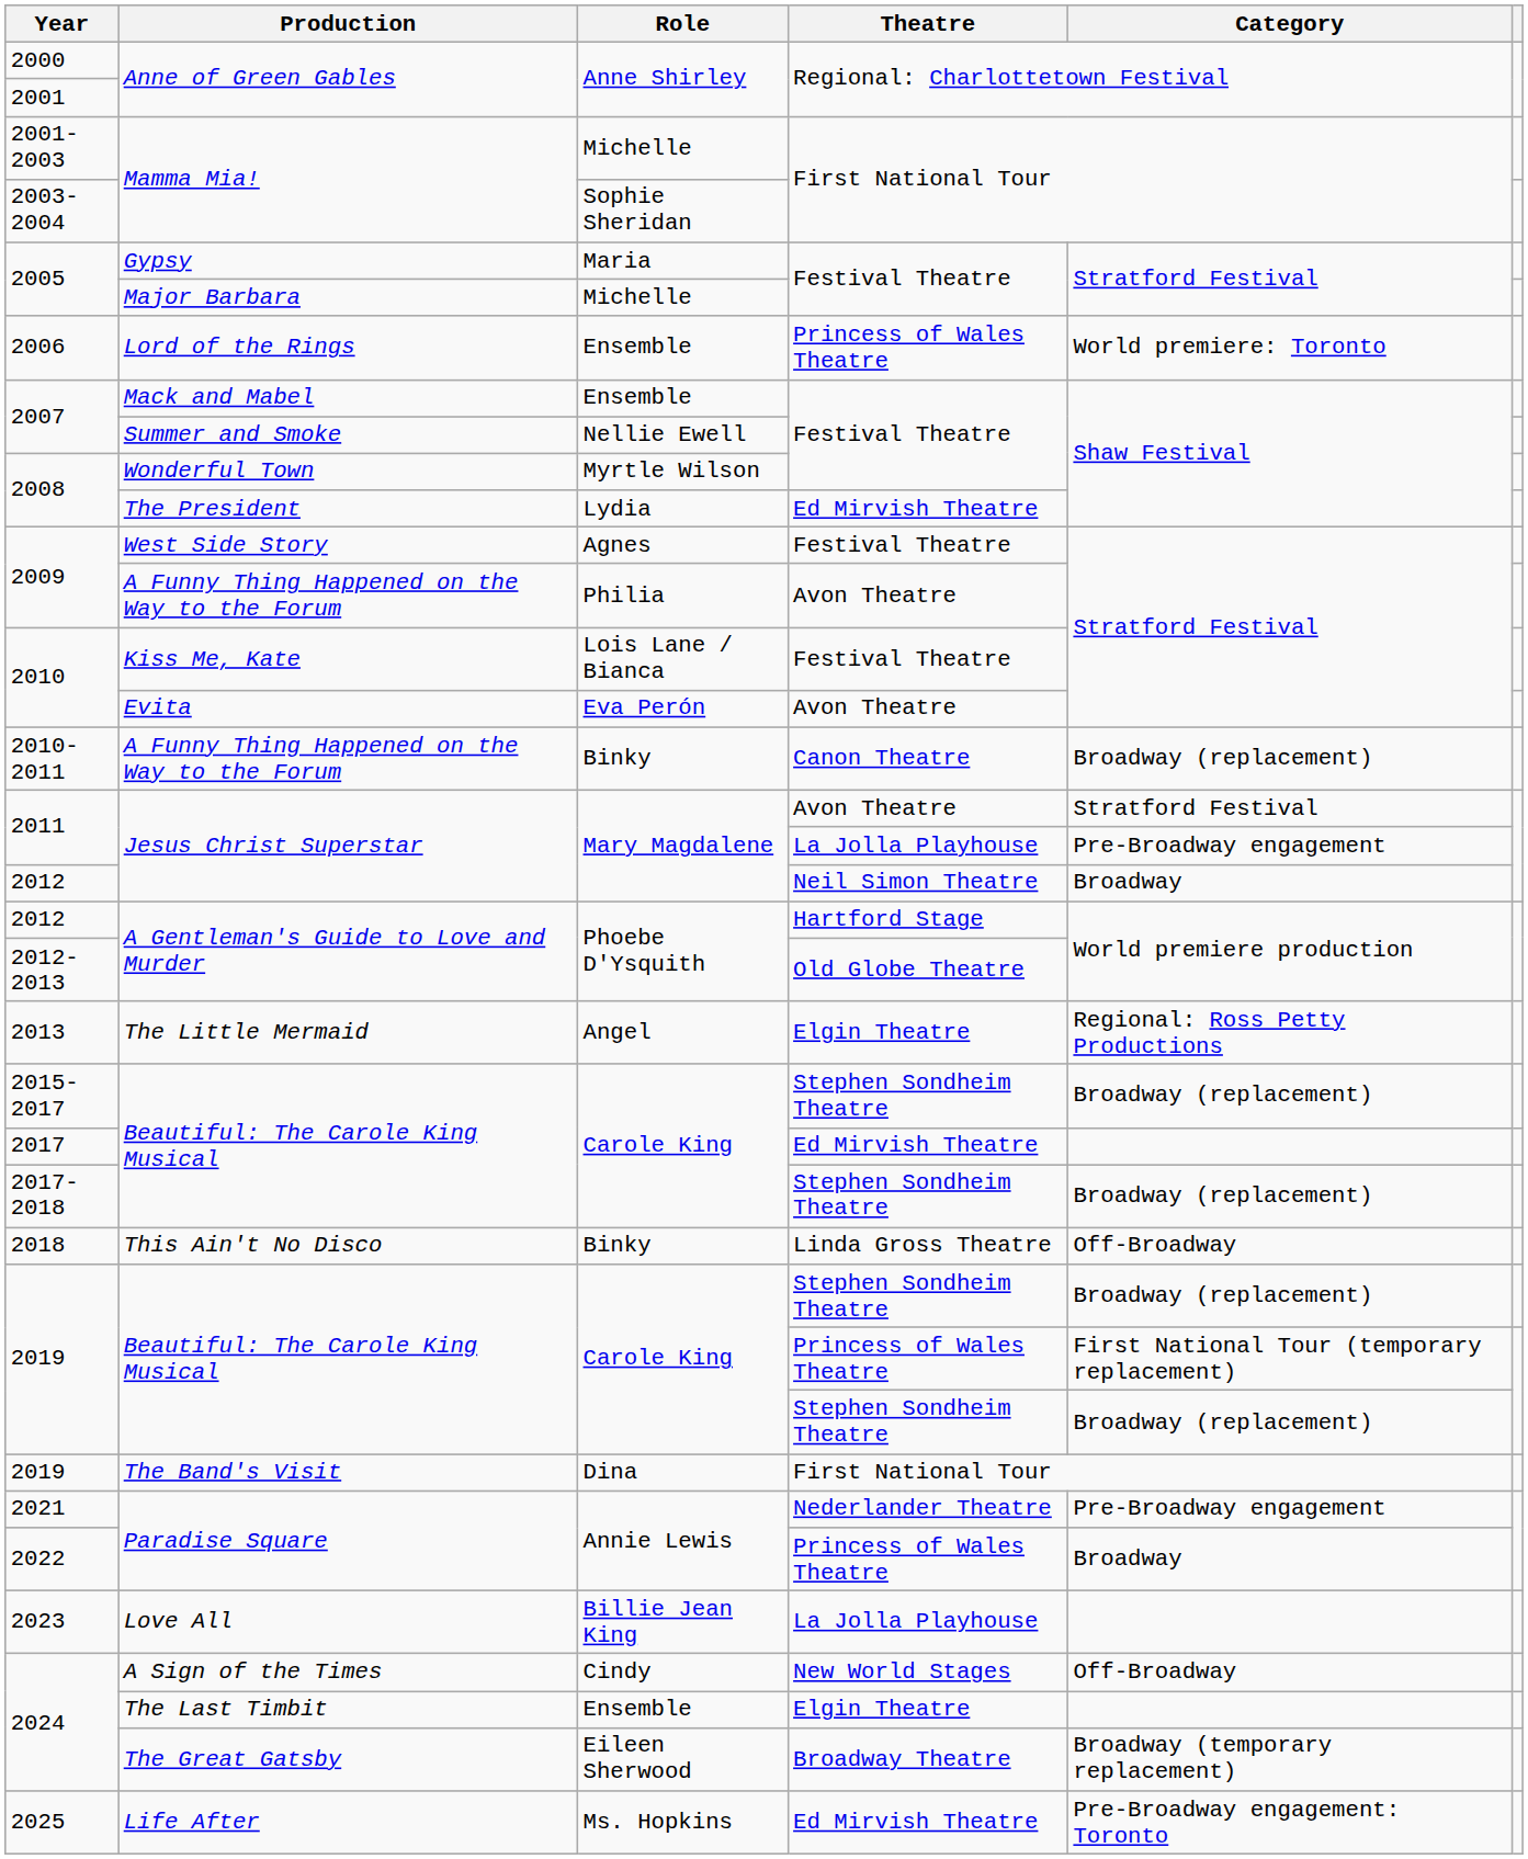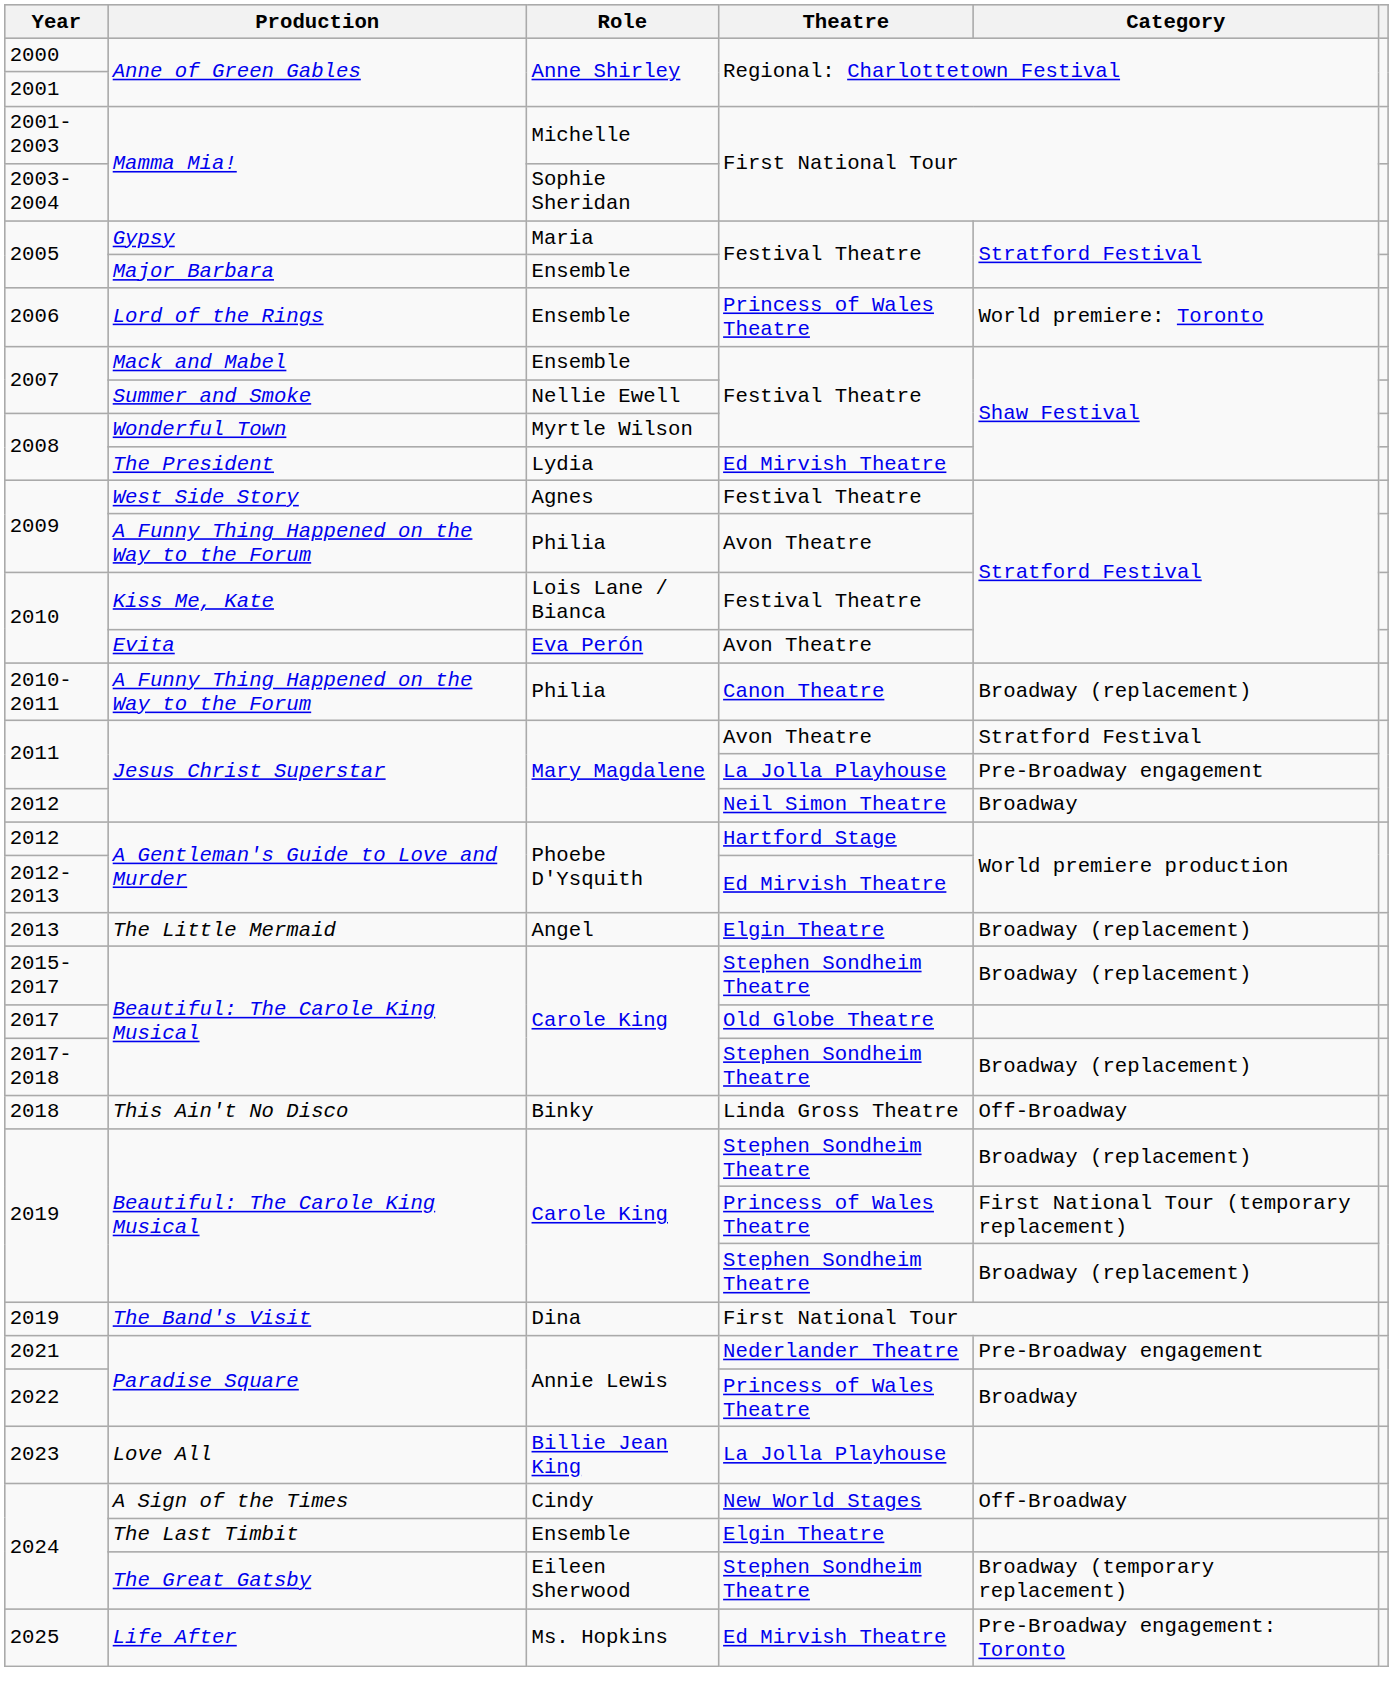2005 / Major Barbara | Role: Michelle -> Ensemble
2010-2011 | Role: Binky -> Philia
2012-2013 | Theatre: Old Globe Theatre -> Ed Mirvish Theatre
2013 | Category: Regional: Ross Petty Productions -> Broadway (replacement)
2017 | Theatre: Ed Mirvish Theatre -> Old Globe Theatre
2024 / The Great Gatsby | Theatre: Broadway Theatre -> Stephen Sondheim Theatre
